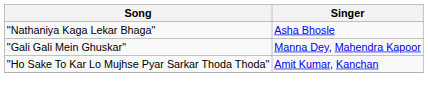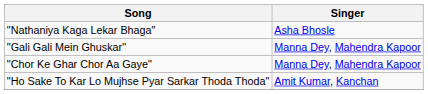+ row: "Chor Ke Ghar Chor Aa Gaye" | Manna Dey, Mahendra Kapoor
